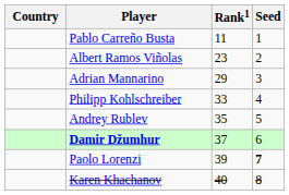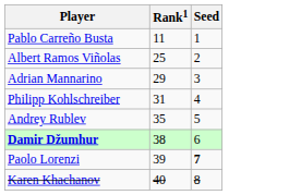- column: Country
Albert Ramos Viñolas | Rank1: 23 -> 25
Philipp Kohlschreiber | Rank1: 33 -> 31
Damir Džumhur | Rank1: 37 -> 38
